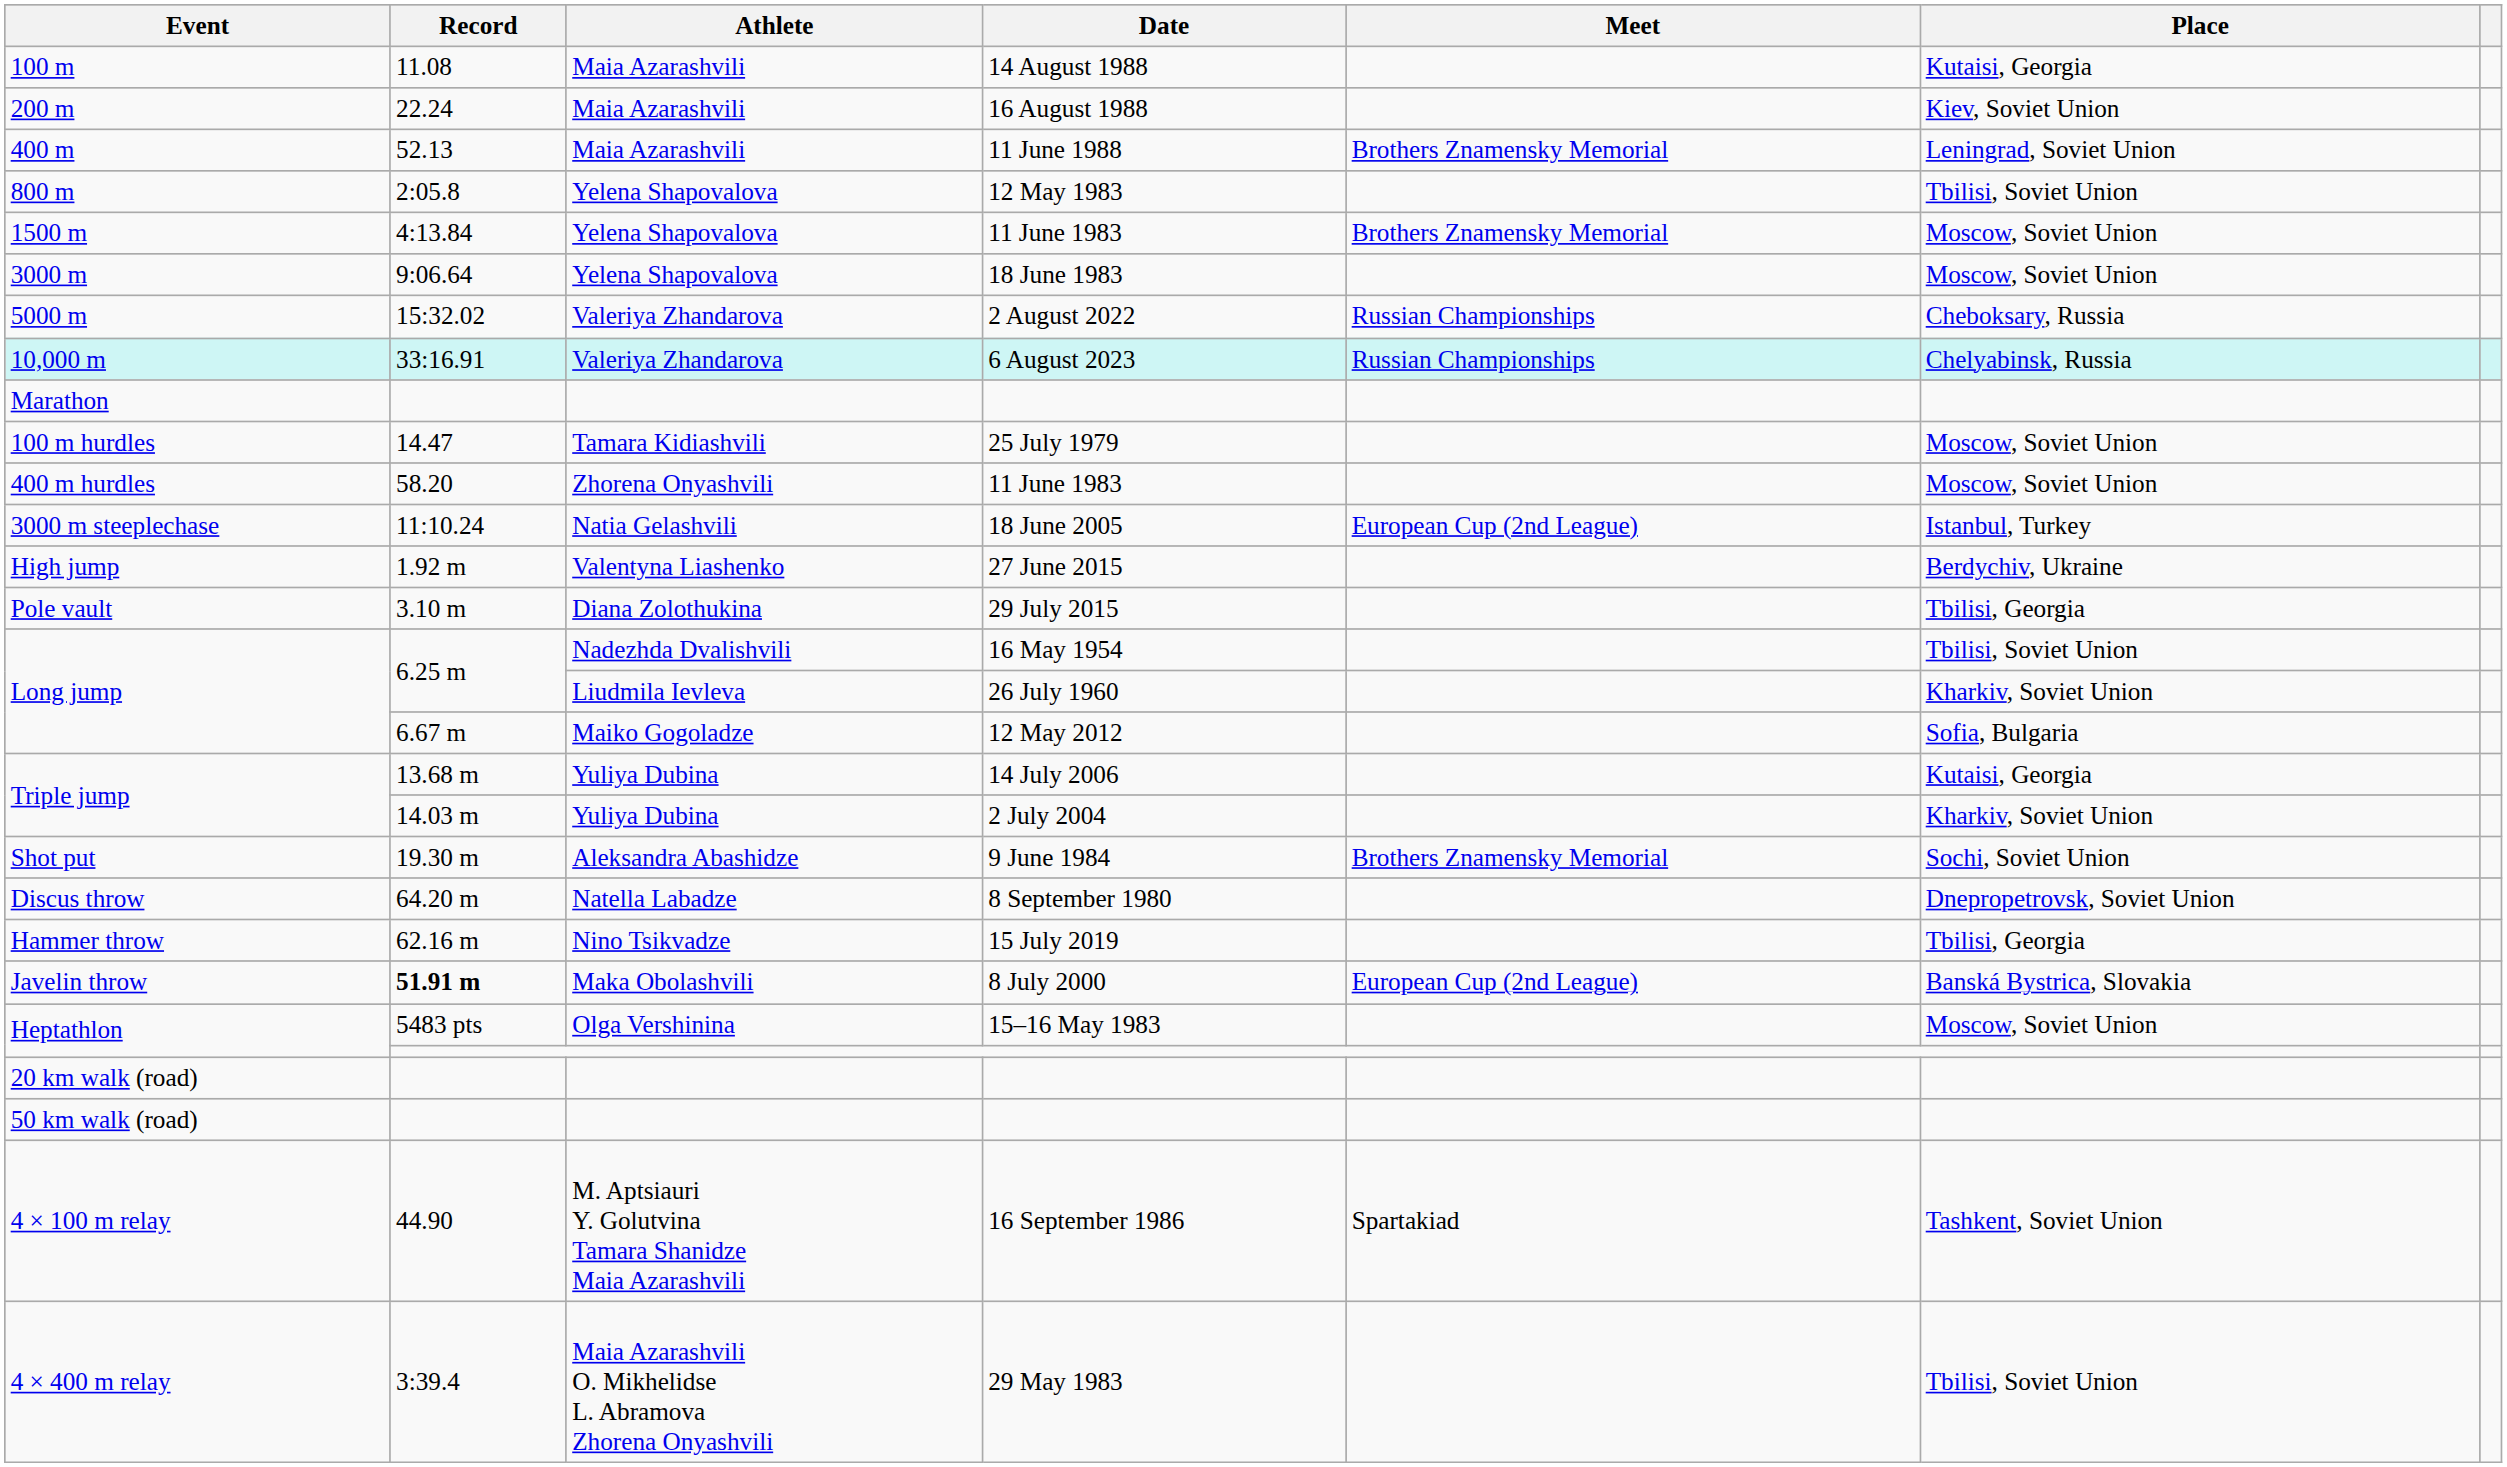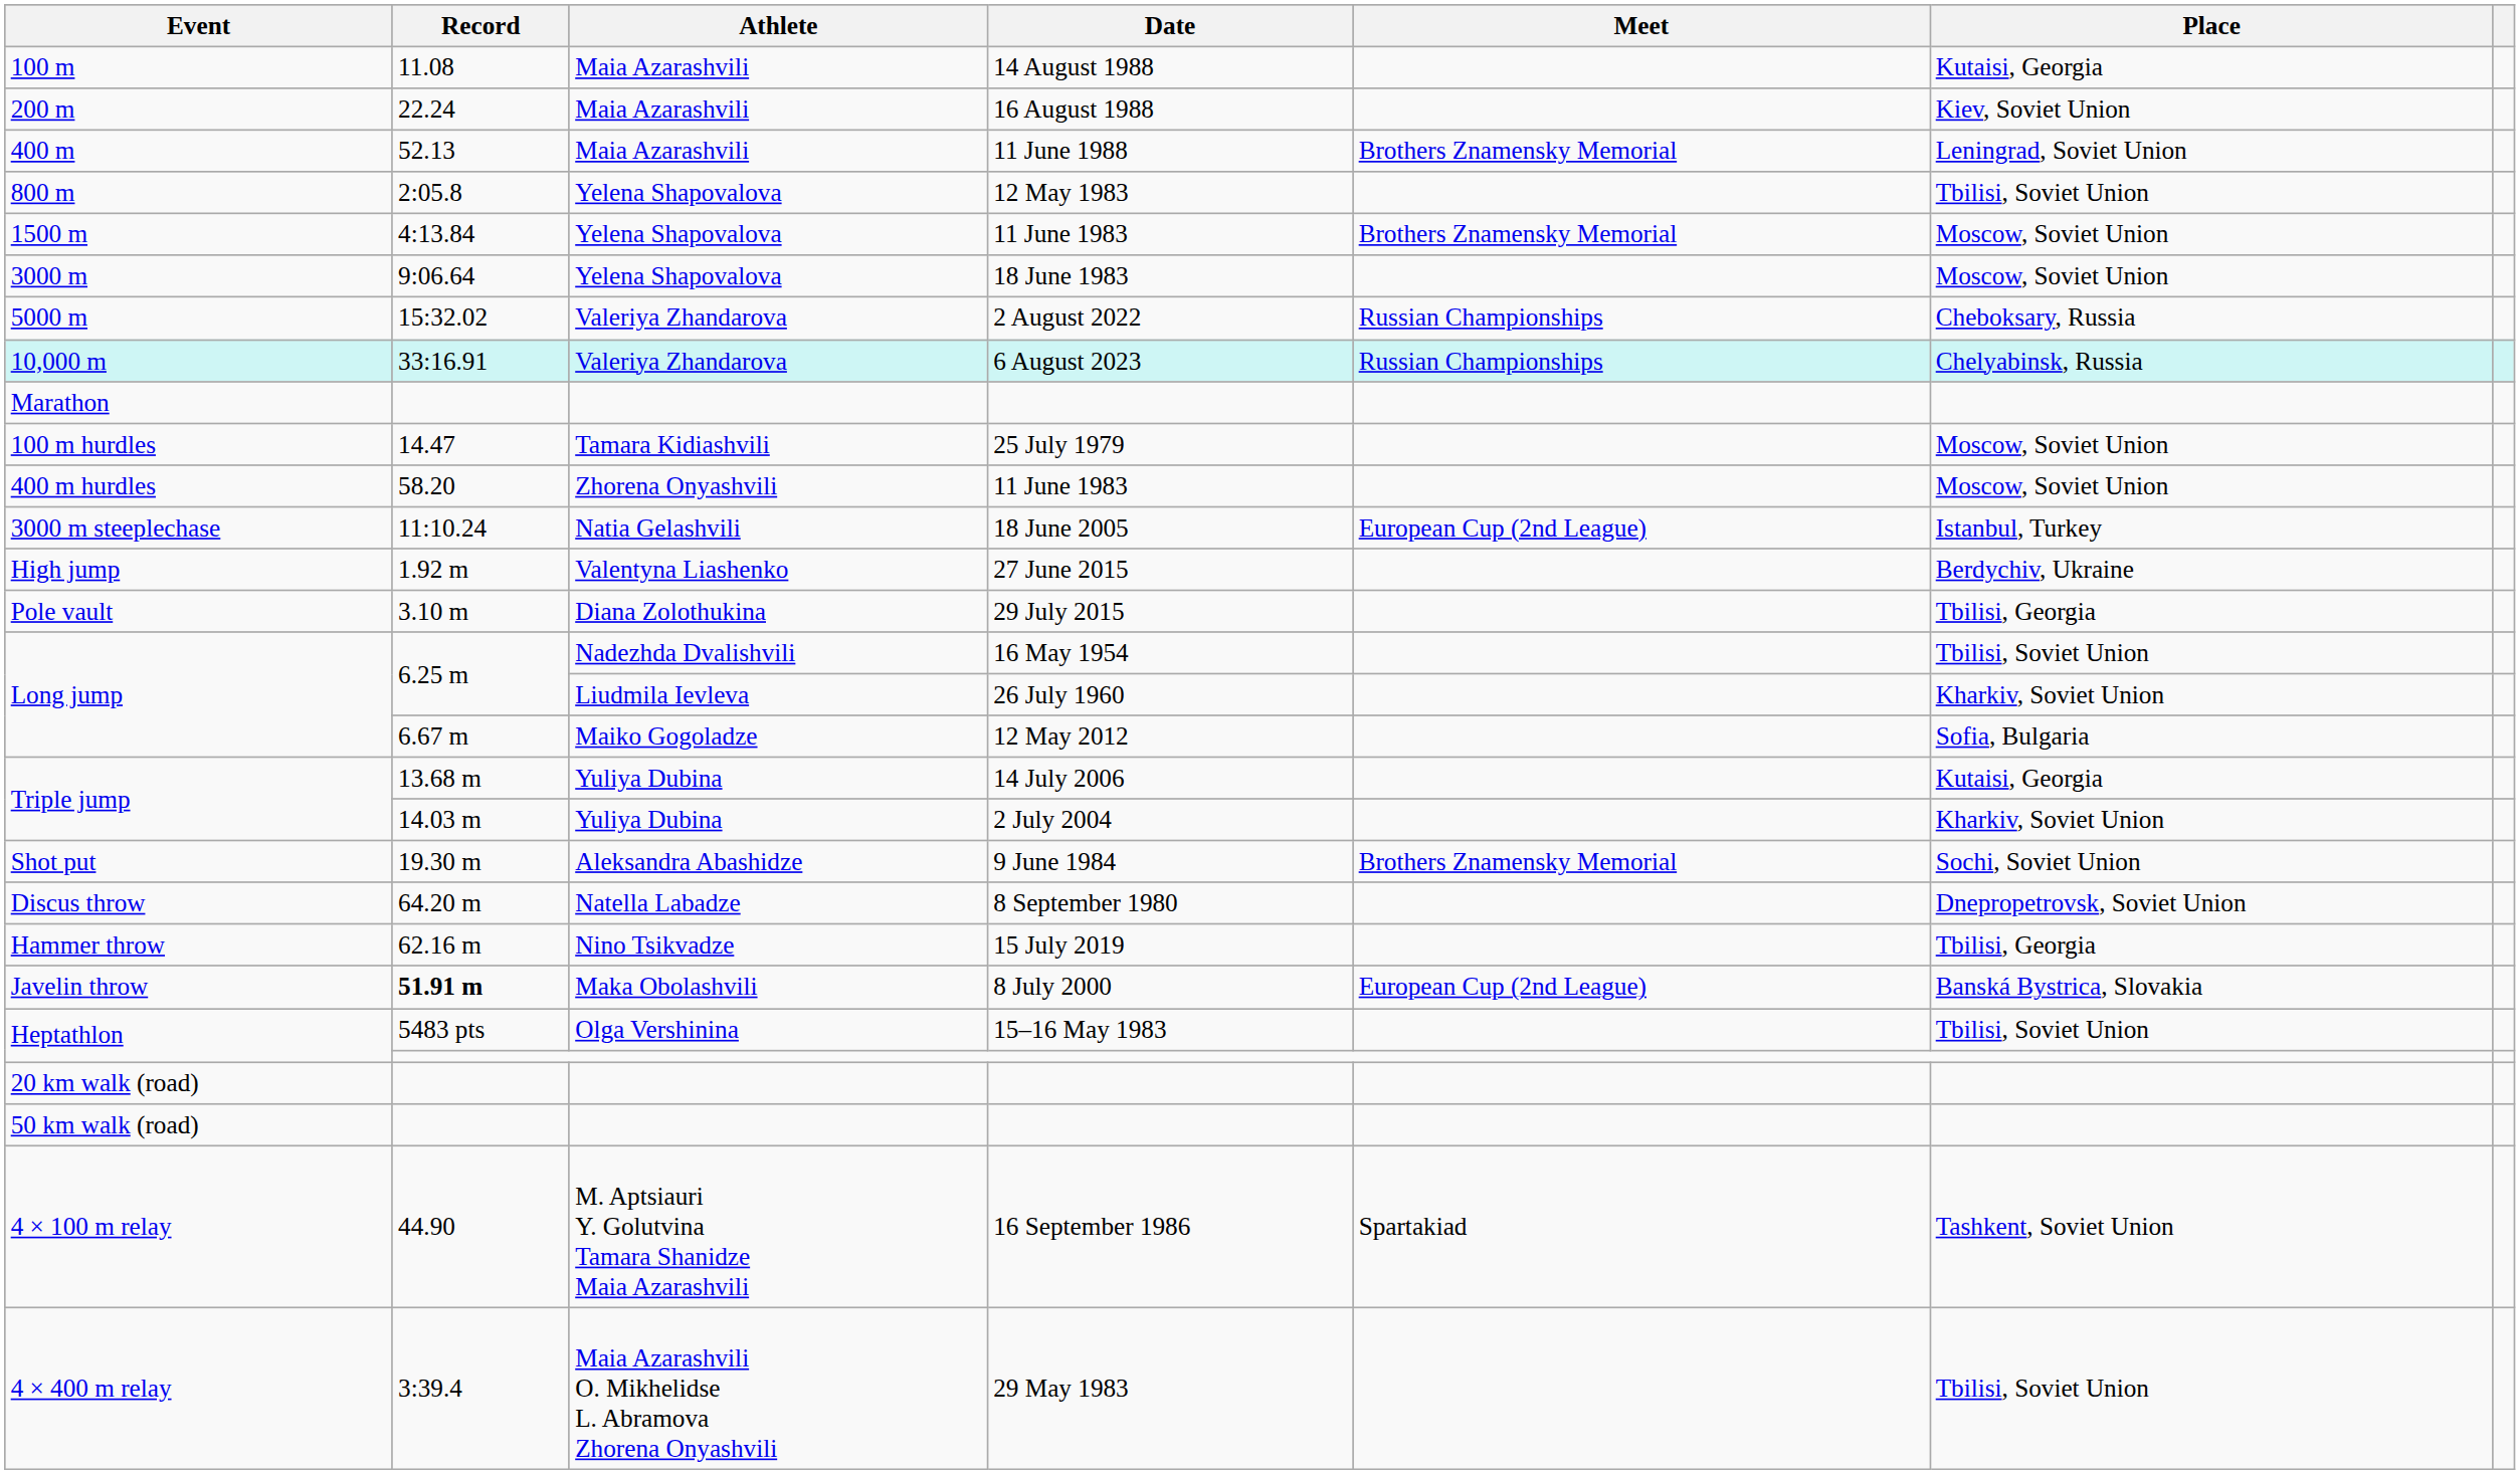Heptathlon / 15–16 May 1983 | Place: Moscow, Soviet Union -> Tbilisi, Soviet Union
